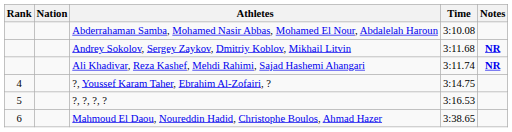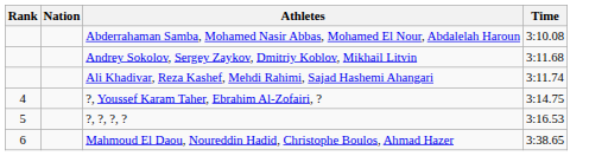- column: Notes | NR | NR
